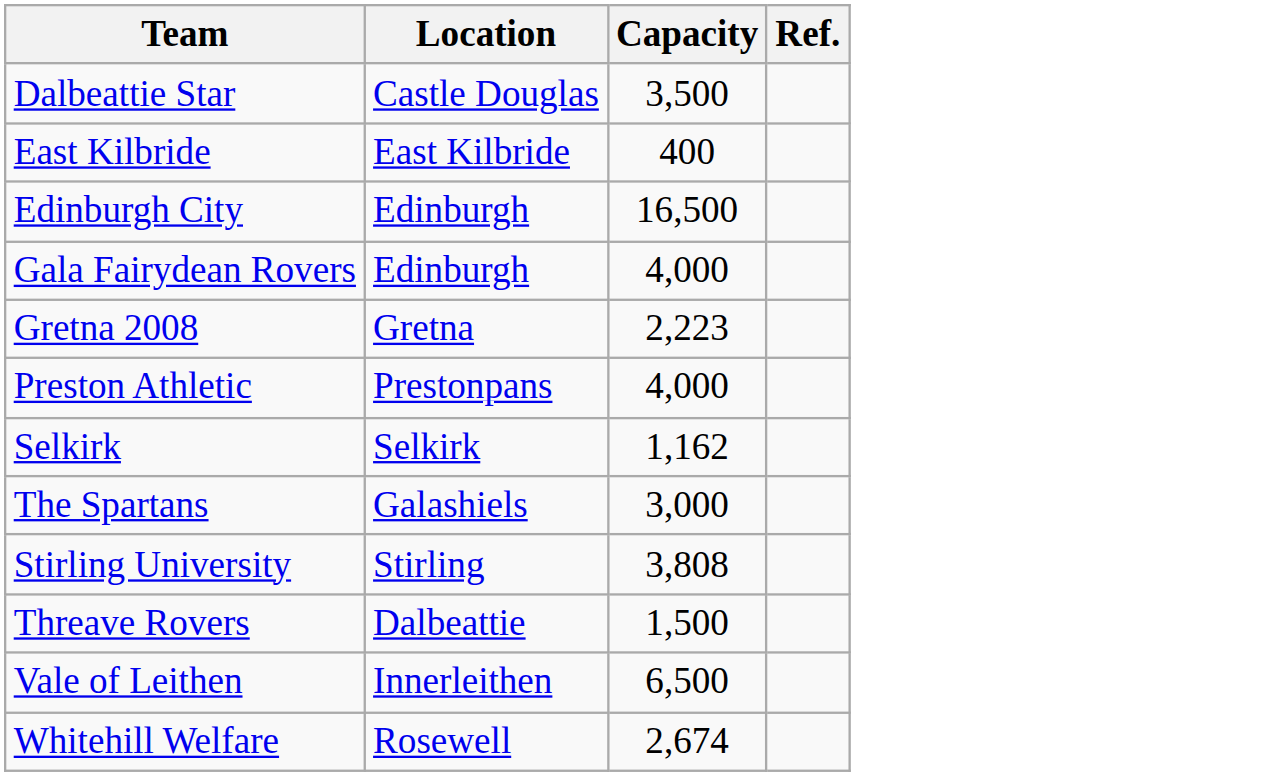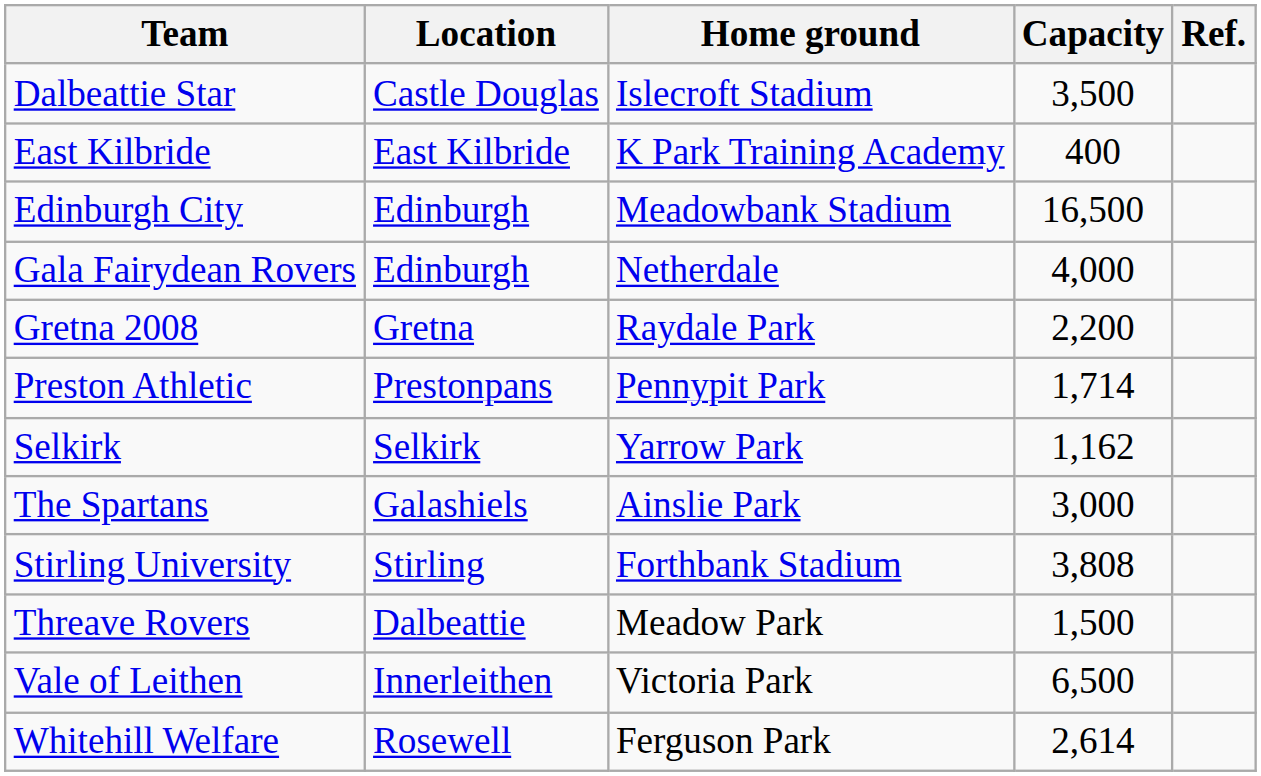+ column: Home ground | Islecroft Stadium | K Park Training Academy | Meadowbank Stadium | Netherdale | Raydale Park | Pennypit Park | Yarrow Park | Ainslie Park | Forthbank Stadium | Meadow Park | Victoria Park | Ferguson Park
Gretna 2008 | Capacity: 2,223 -> 2,200
Preston Athletic | Capacity: 4,000 -> 1,714
Whitehill Welfare | Capacity: 2,674 -> 2,614
